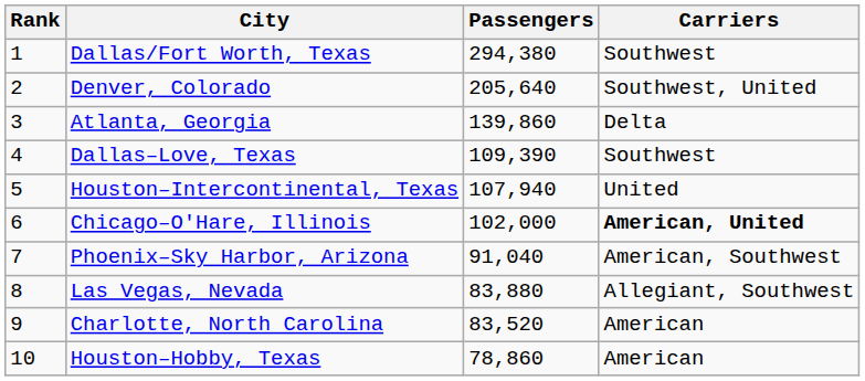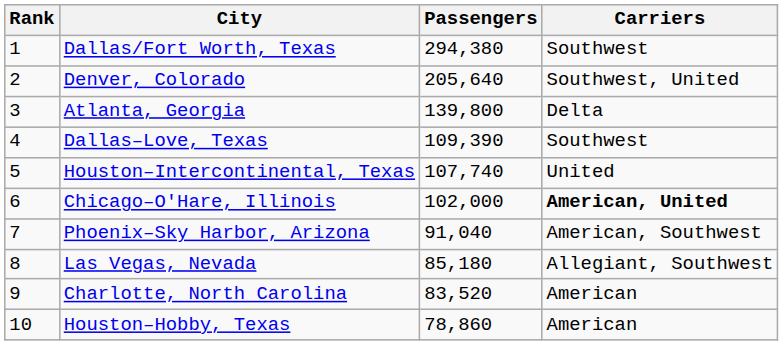Atlanta, Georgia | Passengers: 139,860 -> 139,800
Houston–Intercontinental, Texas | Passengers: 107,940 -> 107,740
Las Vegas, Nevada | Passengers: 83,880 -> 85,180
